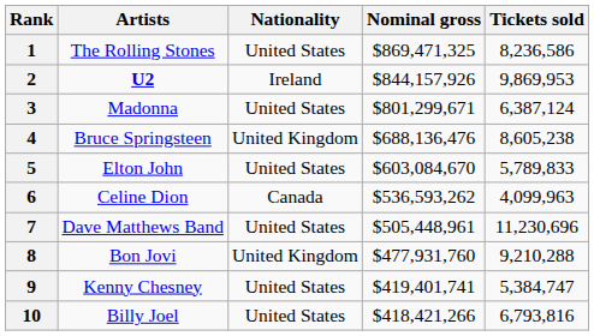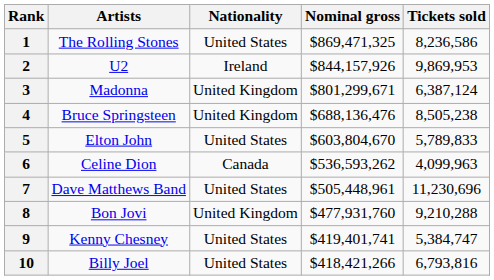2 | Artists: bold -> normal
3 | Nationality: United States -> United Kingdom
4 | Tickets sold: 8,605,238 -> 8,505,238
5 | Nominal gross: $603,084,670 -> $603,804,670
